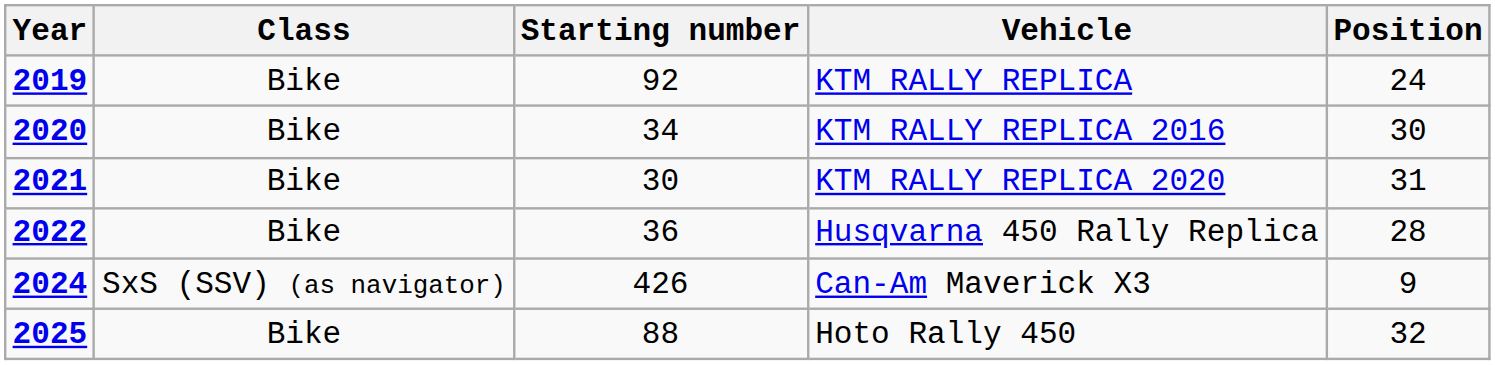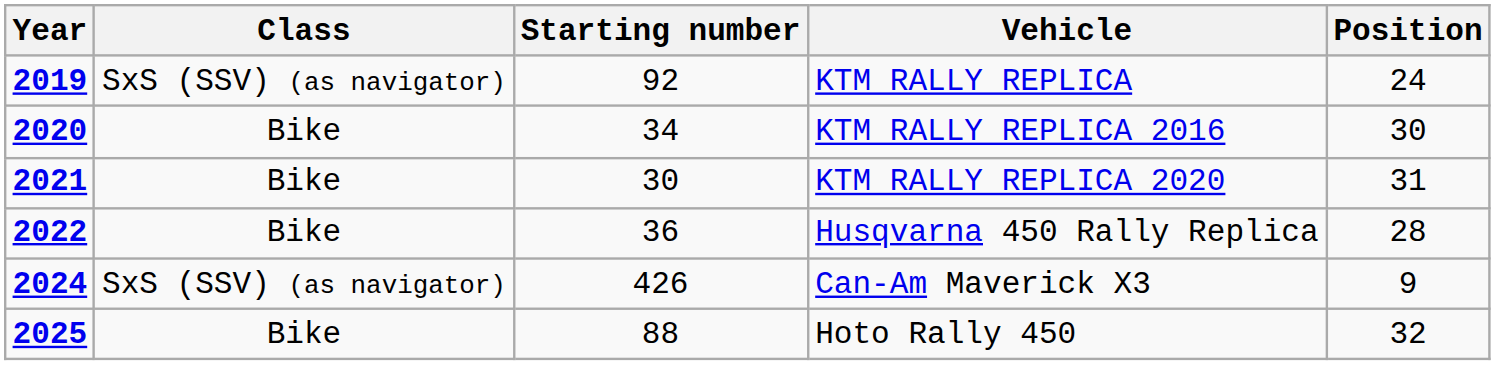KTM RALLY REPLICA | Class: Bike -> SxS (SSV) (as navigator)
